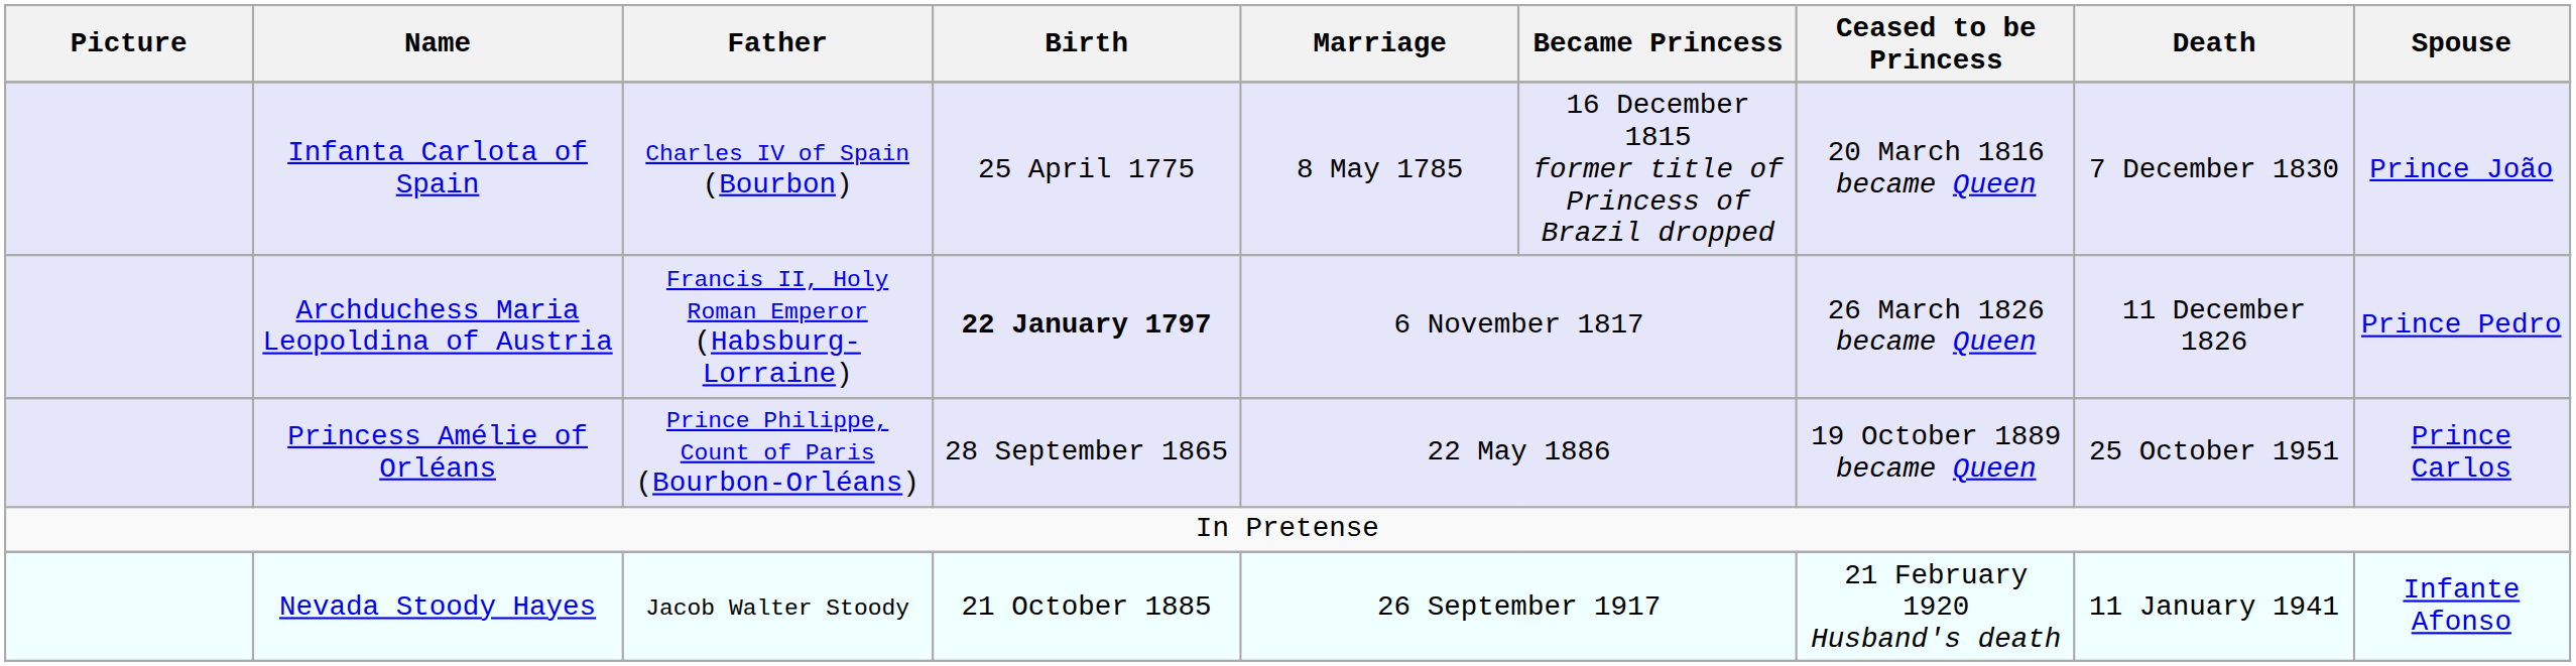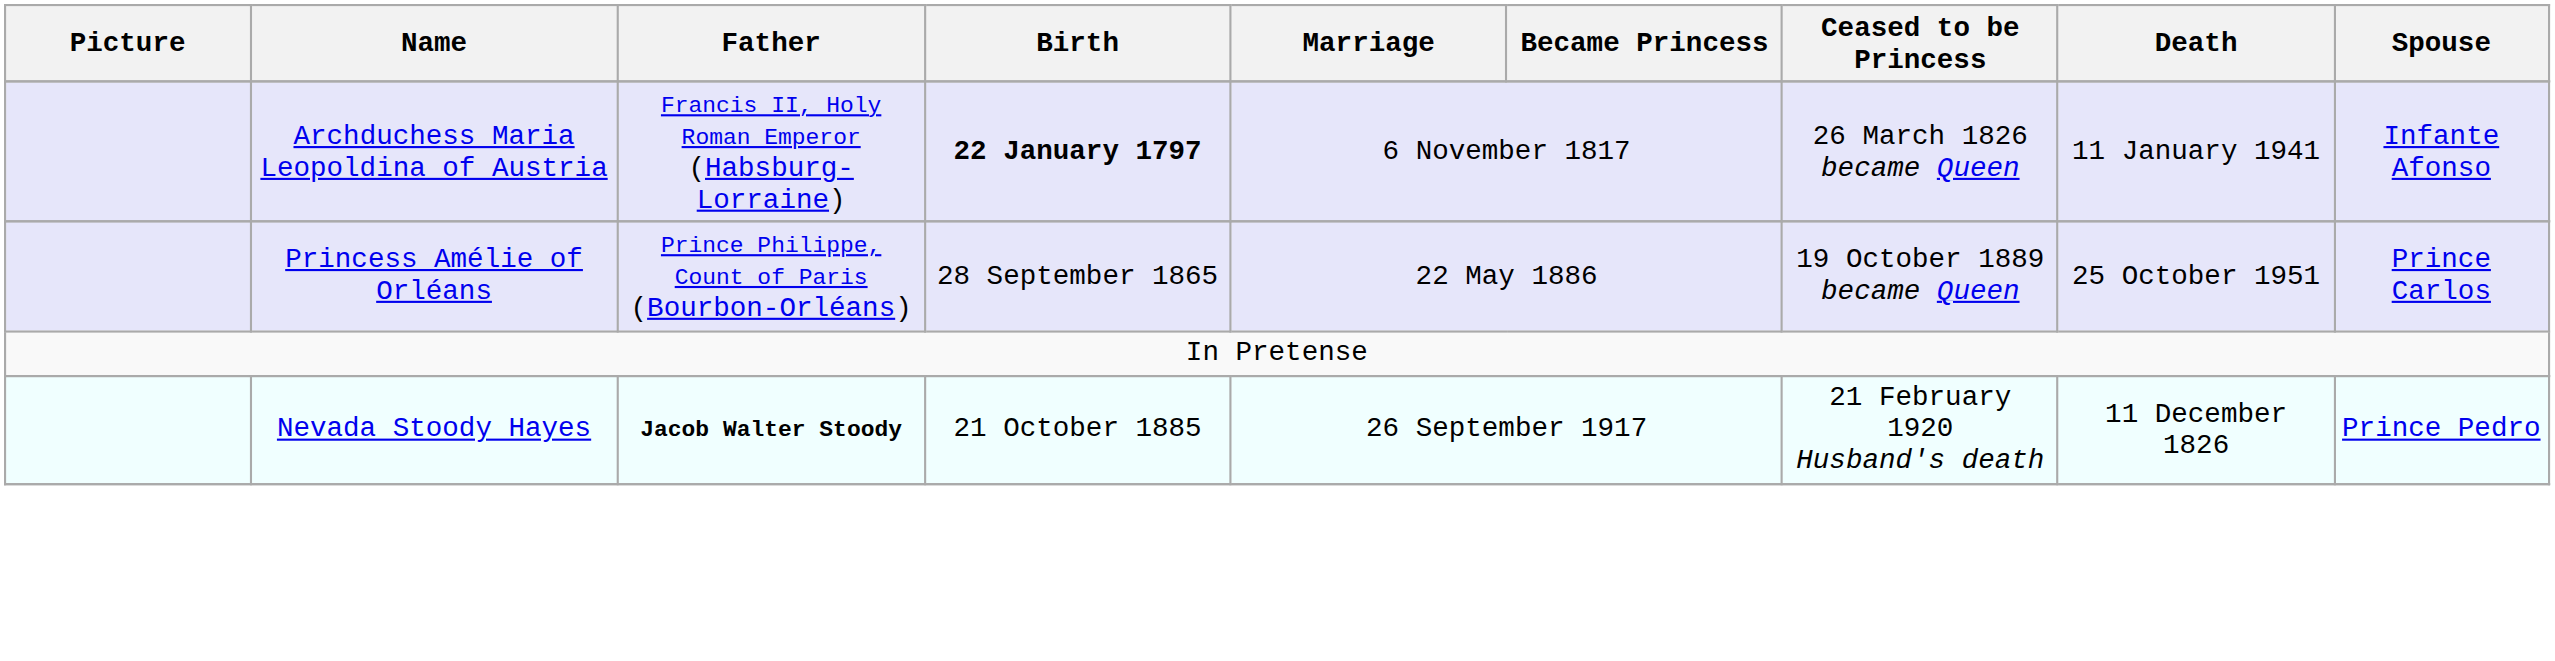- row: Infanta Carlota of Spain | Charles IV of Spain (Bourbon) | 25 April 1775 | 8 May 1785 | 16 December 1815 former title of Princess of Brazil dropped | 20 March 1816 became Queen | 7 December 1830 | Prince João
Archduchess Maria Leopoldina of Austria | Death: 11 December 1826 -> 11 January 1941
Archduchess Maria Leopoldina of Austria | Spouse: Prince Pedro -> Infante Afonso
Nevada Stoody Hayes | Father: normal -> bold
Nevada Stoody Hayes | Death: 11 January 1941 -> 11 December 1826
Nevada Stoody Hayes | Spouse: Infante Afonso -> Prince Pedro
